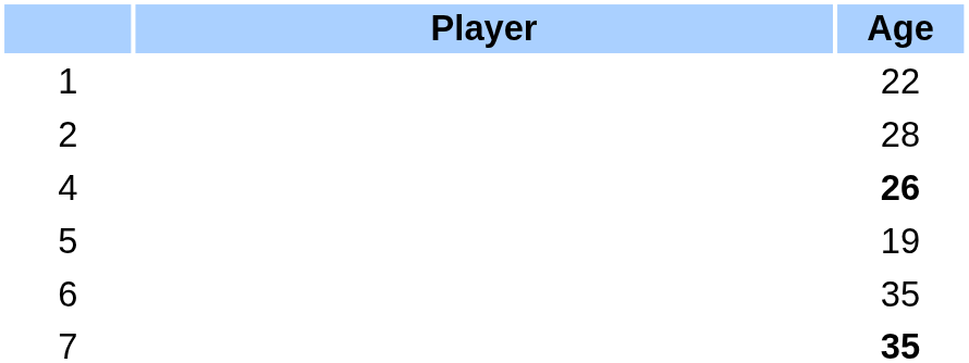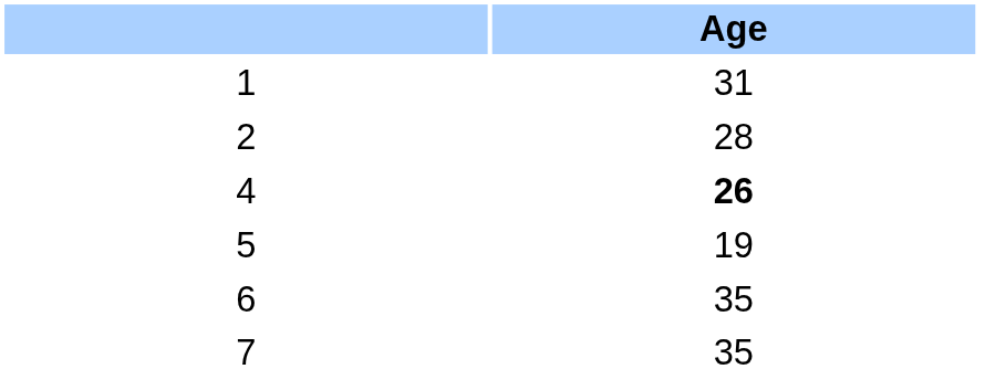- column: Player
1 | Age: 22 -> 31
7 | Age: bold -> normal
